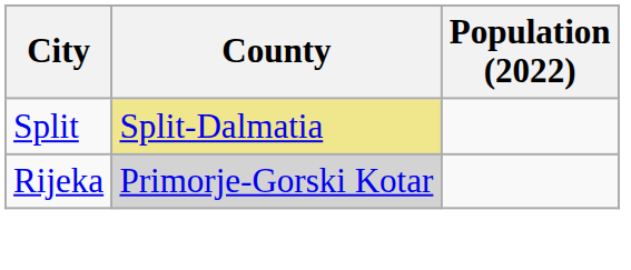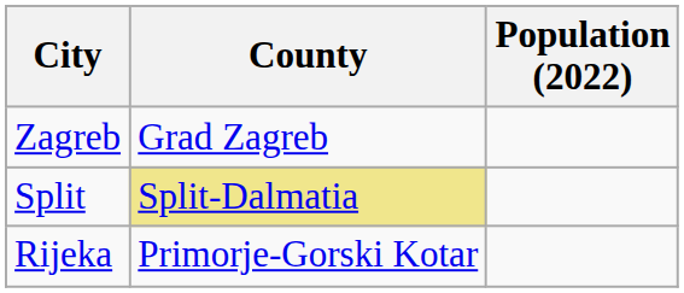+ row: Zagreb | Grad Zagreb
Rijeka | County: lightgrey background -> no background
